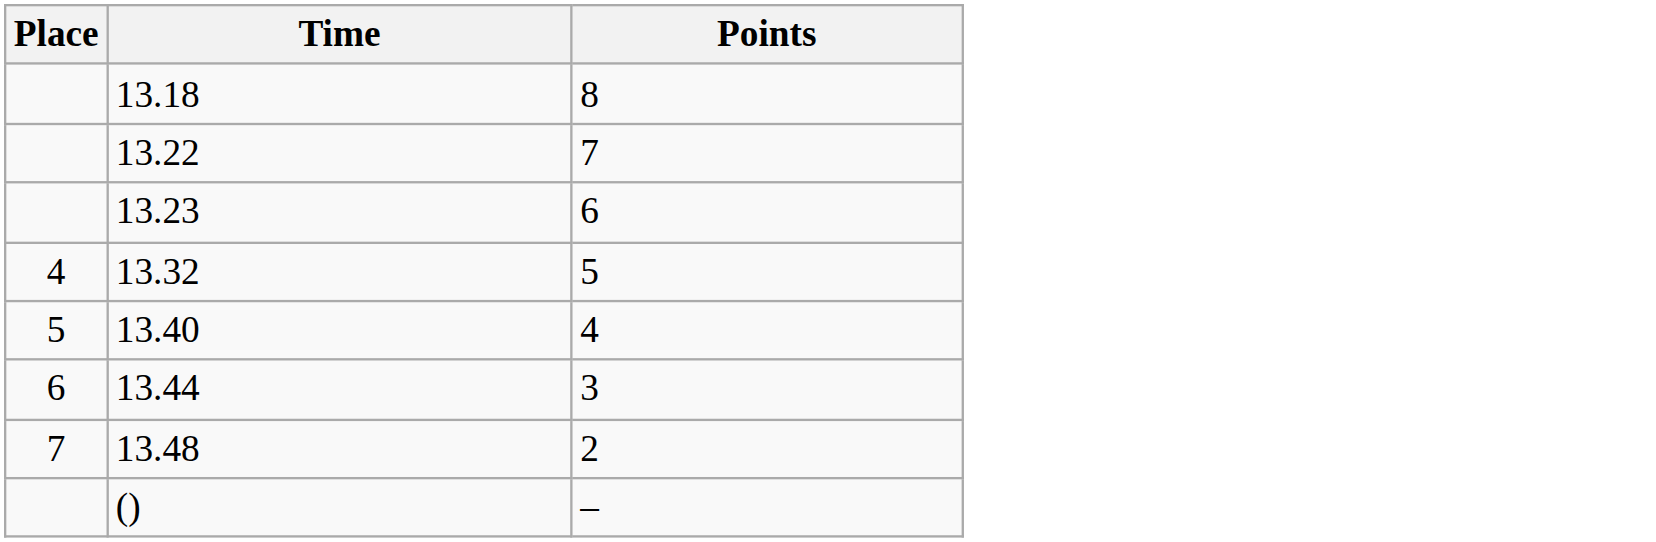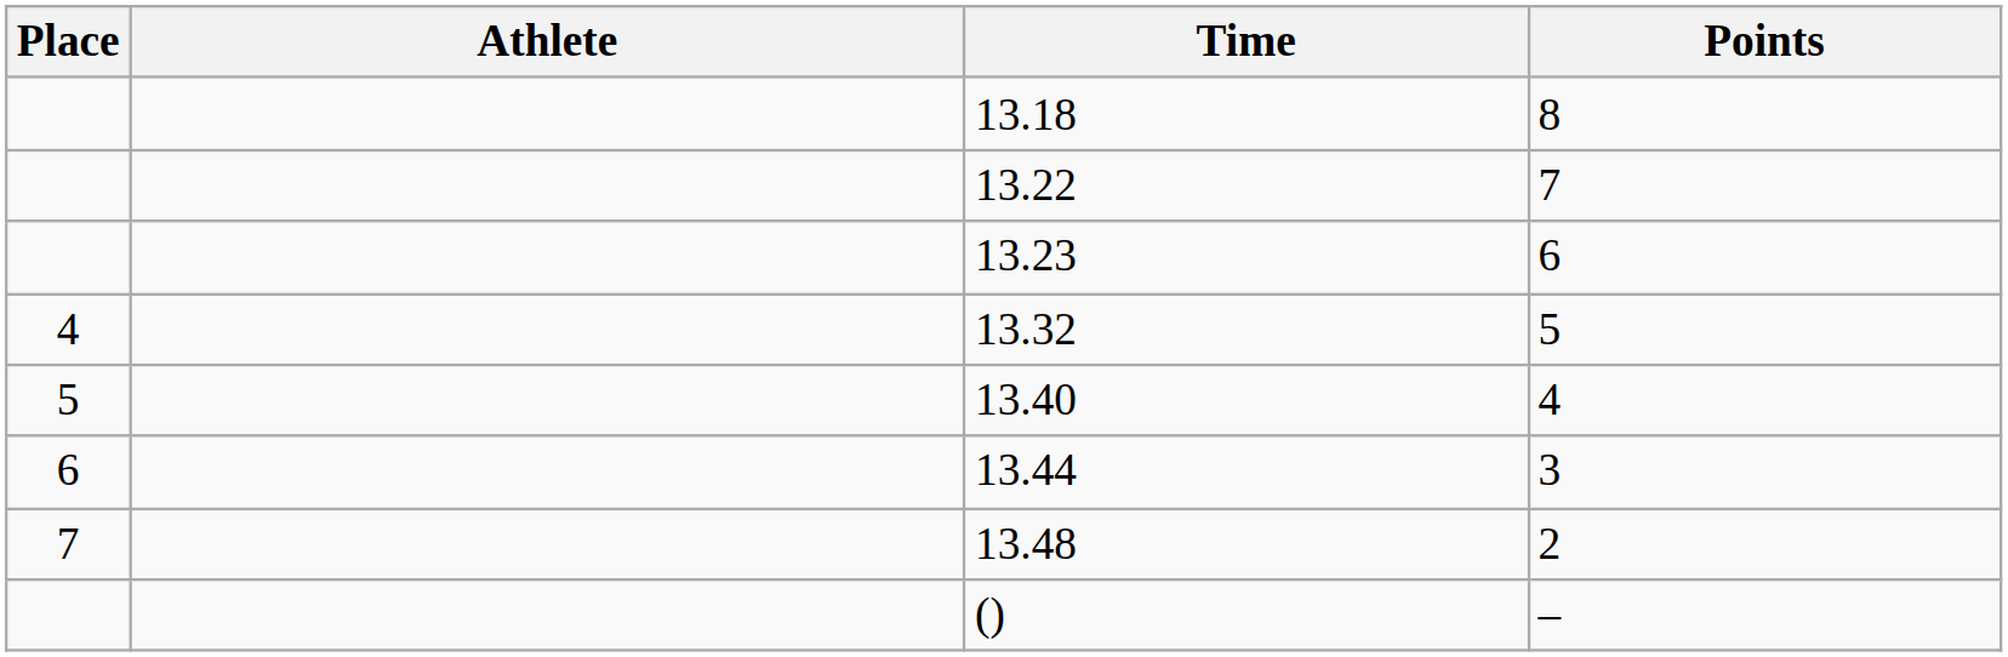+ column: Athlete
